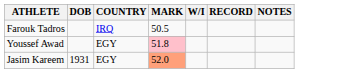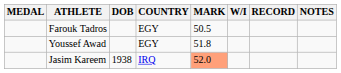+ column: MEDAL
Farouk Tadros | COUNTRY: IRQ -> EGY
Youssef Awad | MARK: pink background -> no background
Jasim Kareem | DOB: 1931 -> 1938
Jasim Kareem | COUNTRY: EGY -> IRQ
